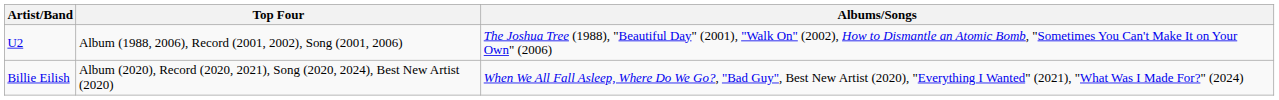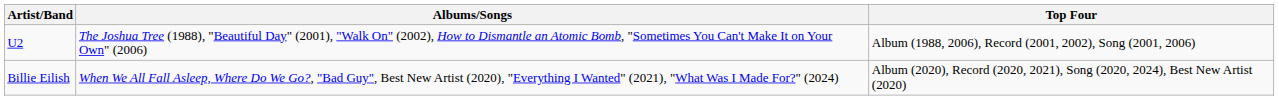columns swapped: Albums/Songs <-> Top Four
